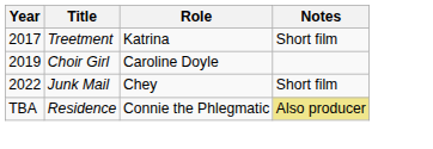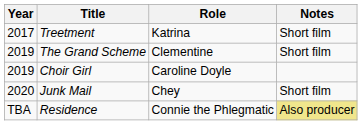+ row: 2019 | The Grand Scheme | Clementine | Short film
Junk Mail | Year: 2022 -> 2020
